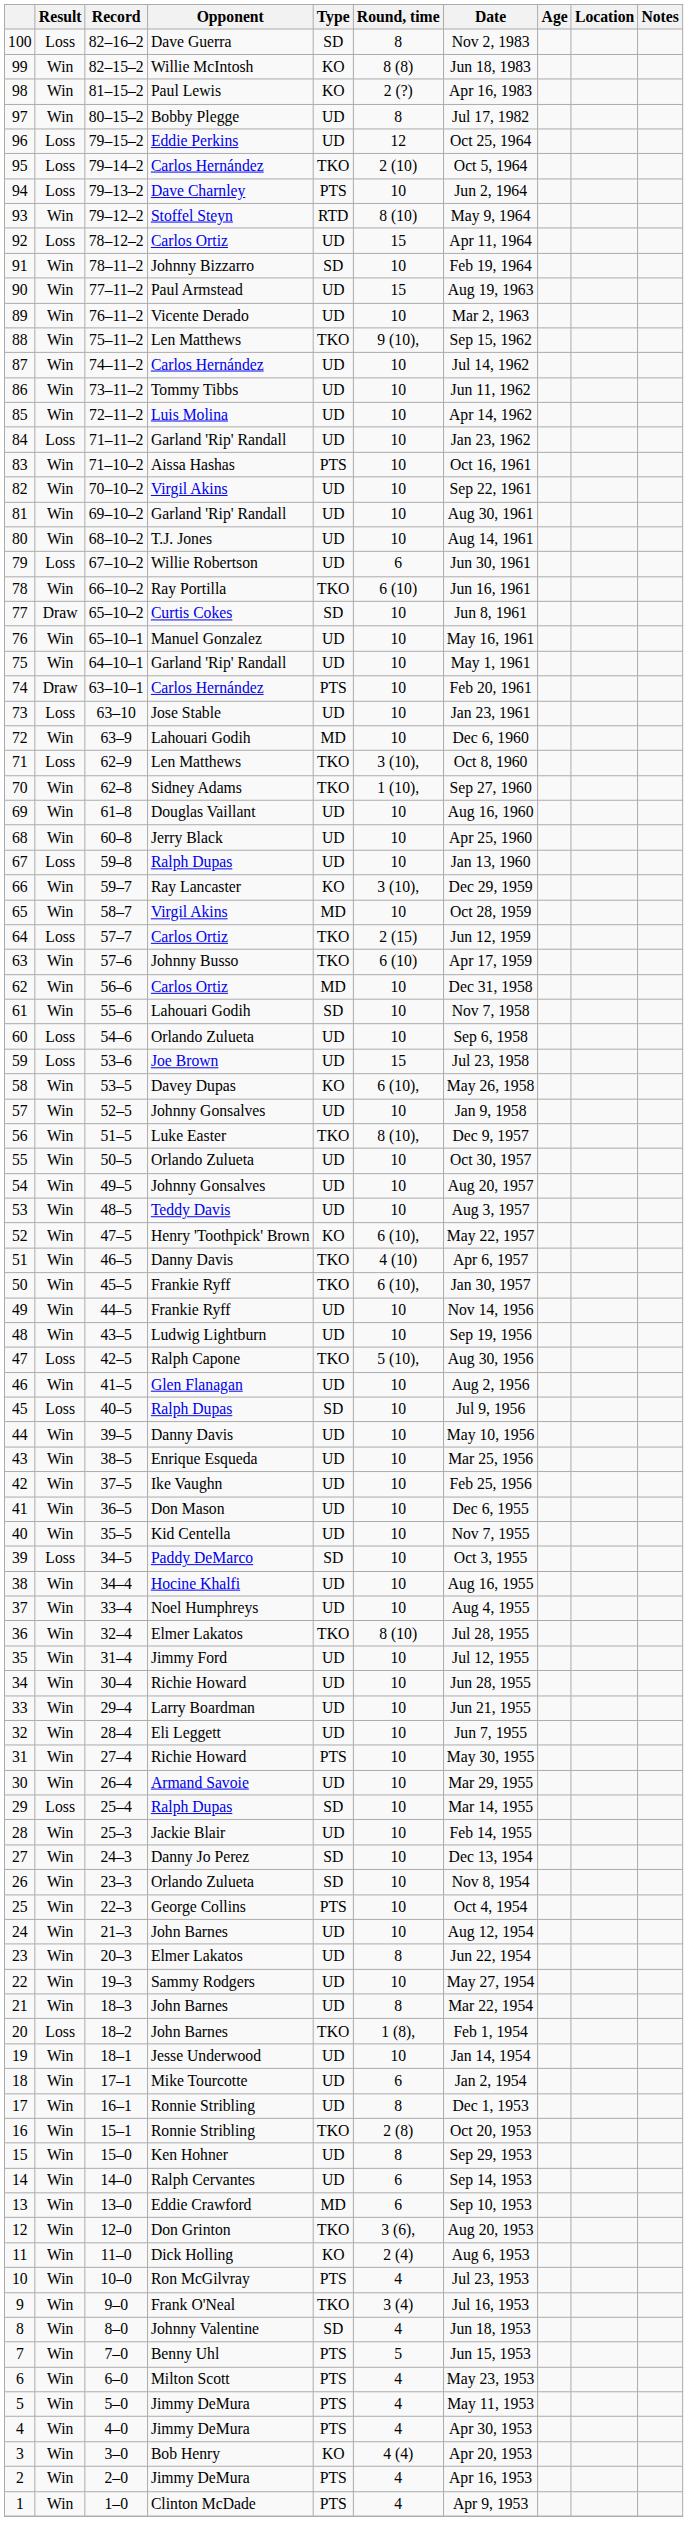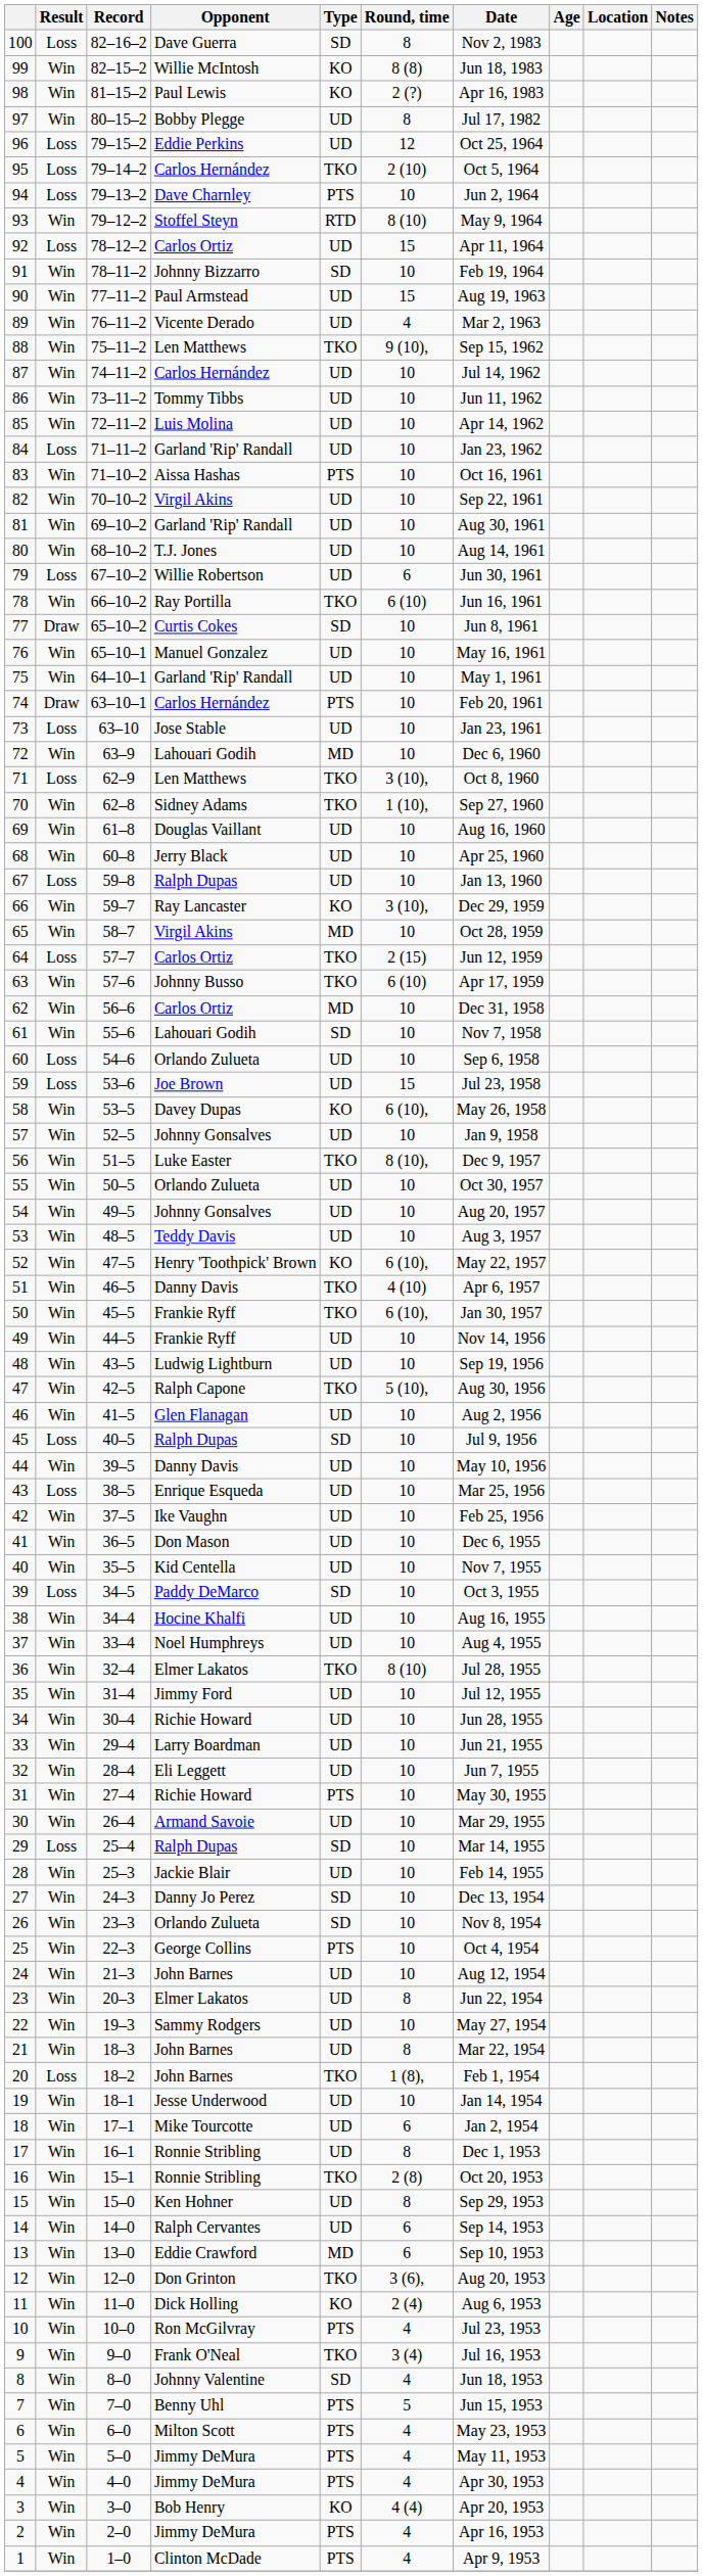89 | Round, time: 10 -> 4
47 | Result: Loss -> Win
43 | Result: Win -> Loss
